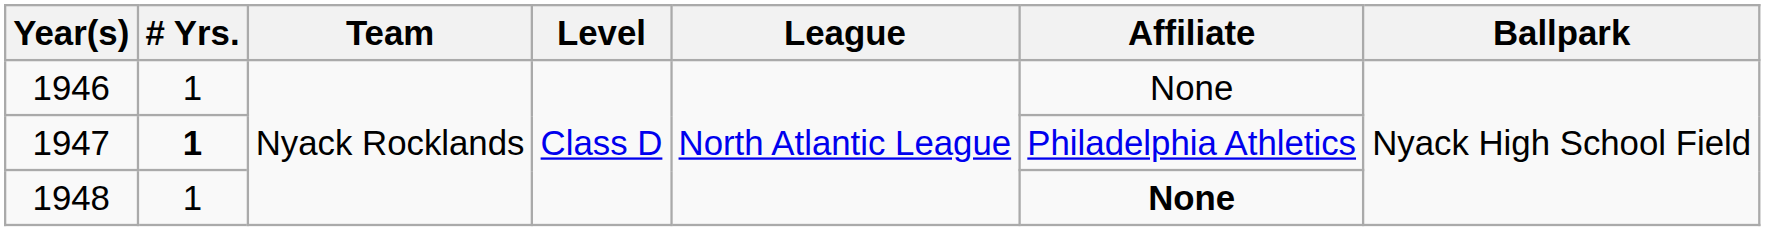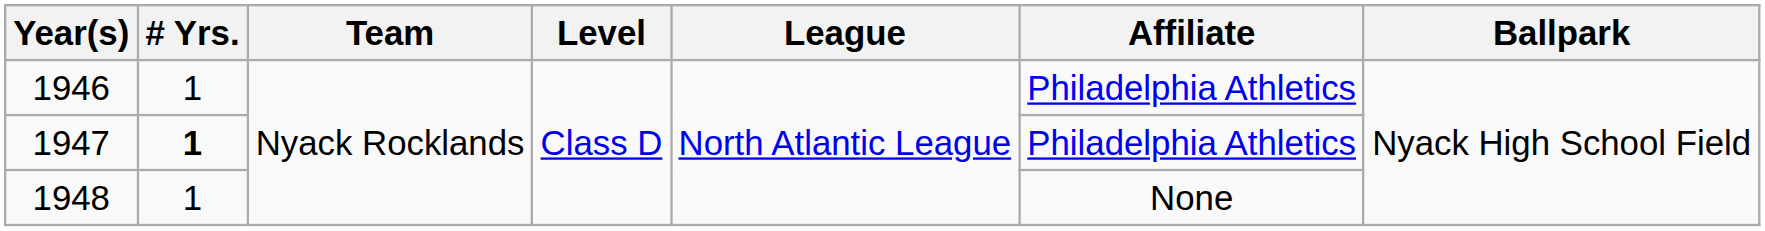1946 | Affiliate: None -> Philadelphia Athletics
1948 | Affiliate: bold -> normal
